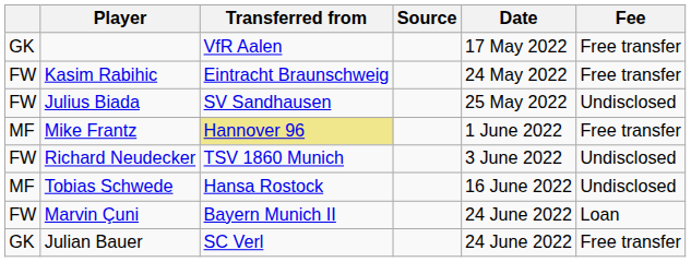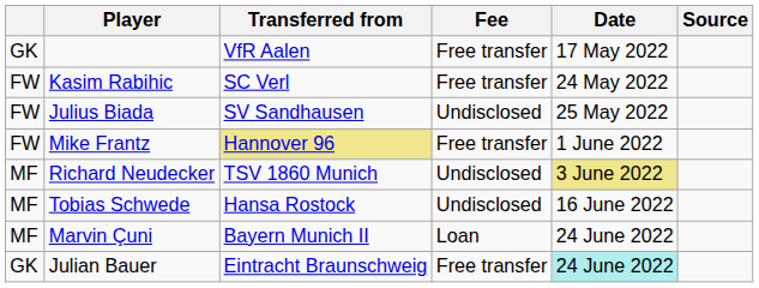columns swapped: Fee <-> Source
Kasim Rabihic | Transferred from: Eintracht Braunschweig -> SC Verl
Mike Frantz | column 1: MF -> FW
Richard Neudecker | column 1: FW -> MF
Richard Neudecker | Date: no background -> khaki background
Marvin Çuni | column 1: FW -> MF
Julian Bauer | Transferred from: SC Verl -> Eintracht Braunschweig
Julian Bauer | Date: no background -> paleturquoise background
